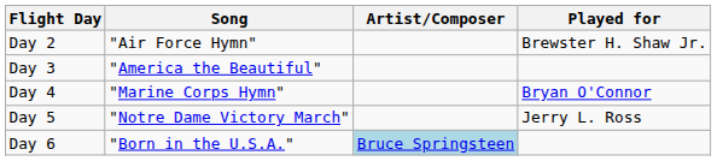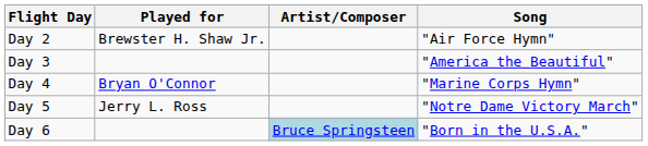columns swapped: Song <-> Played for
